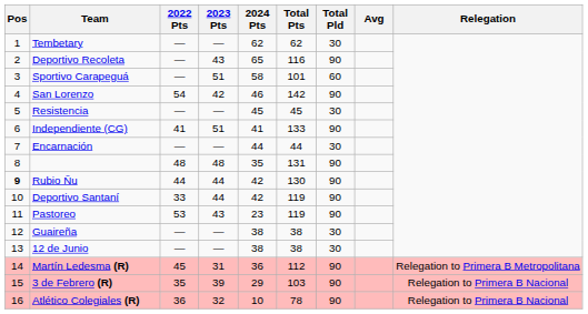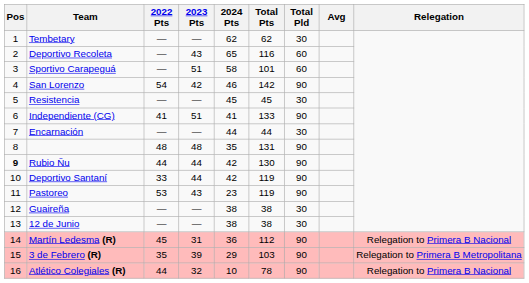Deportivo Recoleta | Total Pld: 90 -> 60
Martín Ledesma (R) | Relegation: Relegation to Primera B Metropolitana -> Relegation to Primera B Nacional
3 de Febrero (R) | Relegation: Relegation to Primera B Nacional -> Relegation to Primera B Metropolitana
Atlético Colegiales (R) | 2022 Pts: 36 -> 44
